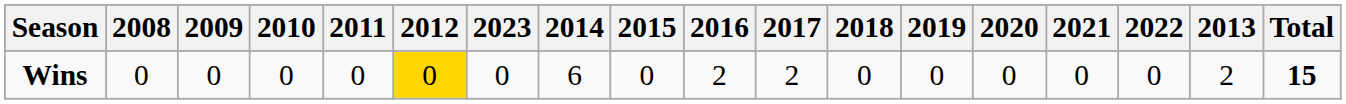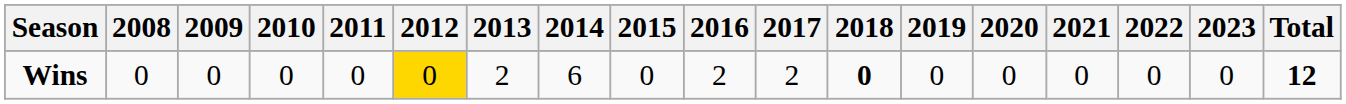columns swapped: 2013 <-> 2023
Wins | 2018: normal -> bold
Wins | Total: 15 -> 12
